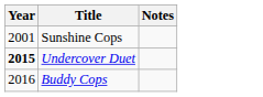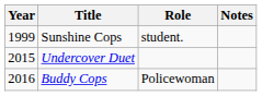+ column: Role | student. | Policewoman
Sunshine Cops | Year: 2001 -> 1999
Undercover Duet | Year: bold -> normal
